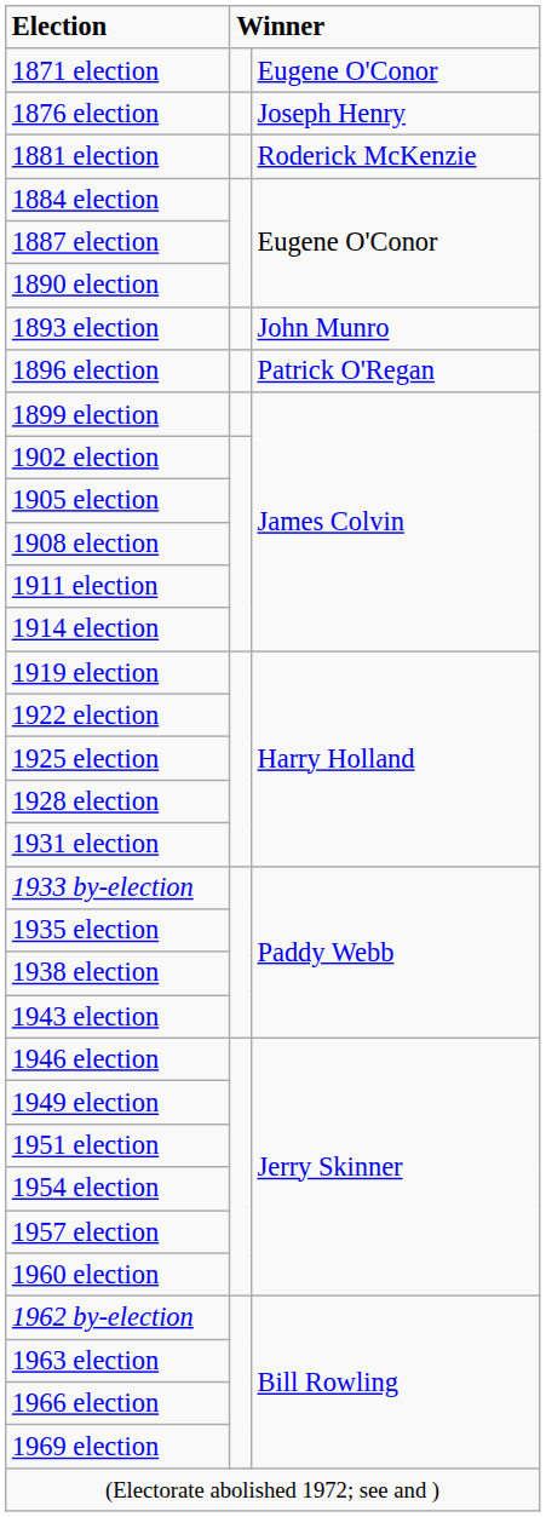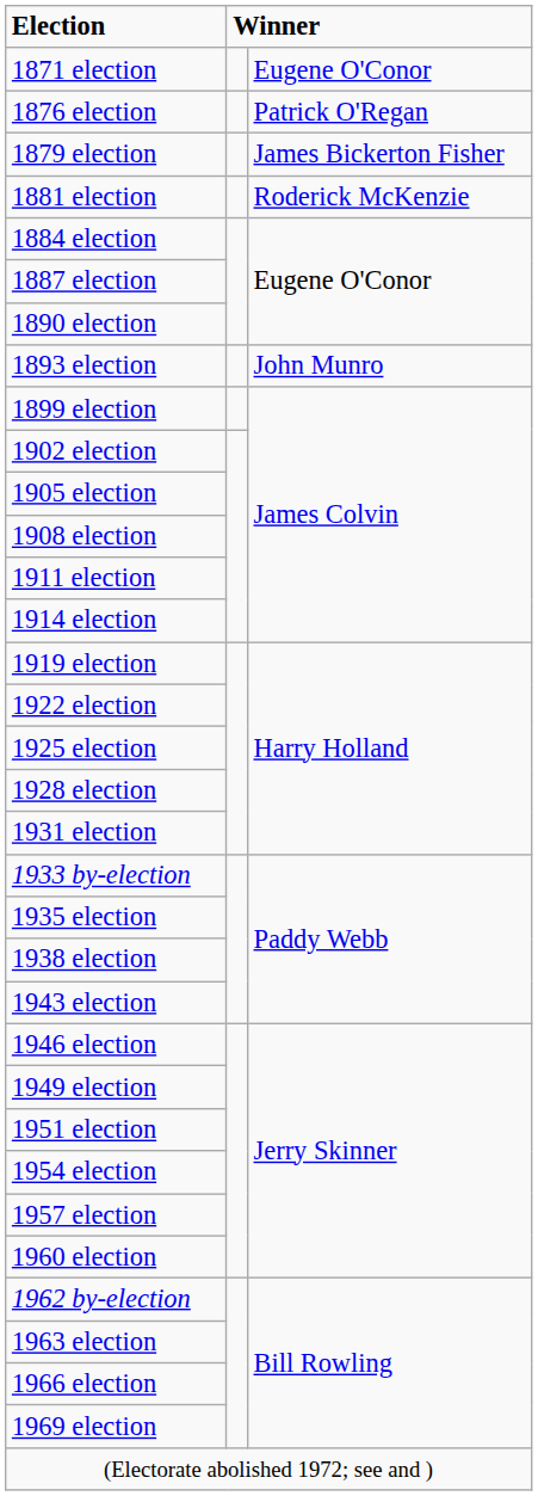1876 election | column 3: Joseph Henry -> Patrick O'Regan
+ row: 1879 election | James Bickerton Fisher
- row: 1896 election | Patrick O'Regan
